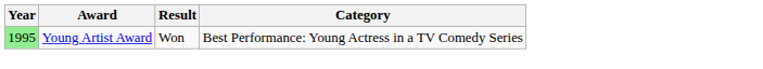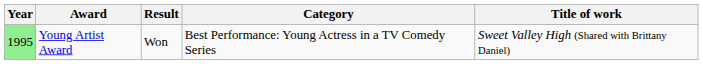+ column: Title of work | Sweet Valley High (Shared with Brittany Daniel)
